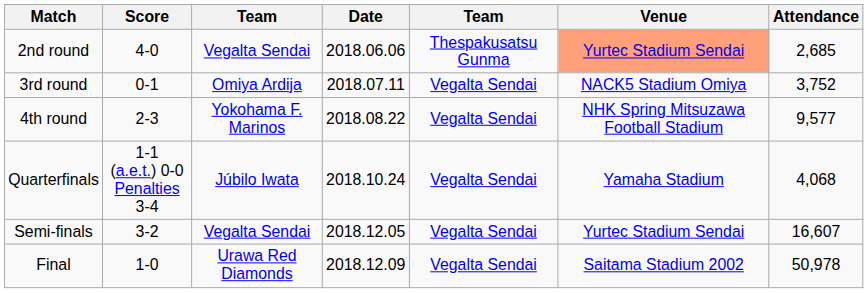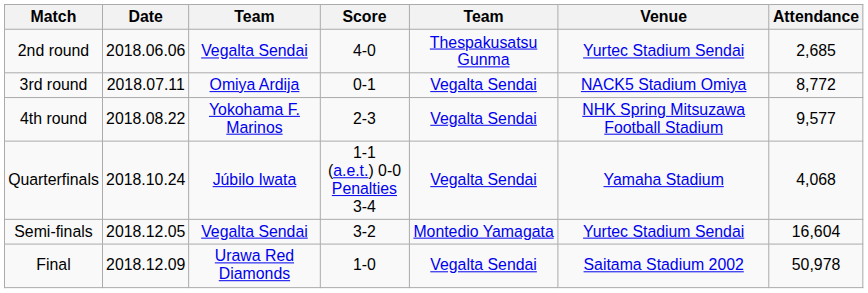columns swapped: Date <-> Score
2nd round | Venue: lightsalmon background -> no background
3rd round | Attendance: 3,752 -> 8,772
Semi-finals | column 5: Vegalta Sendai -> Montedio Yamagata
Semi-finals | Attendance: 16,607 -> 16,604
